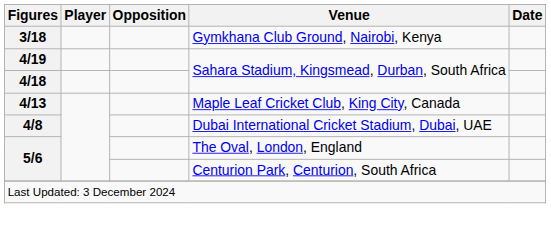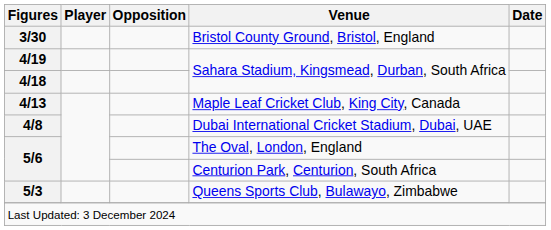+ row: 3/30 | Bristol County Ground, Bristol, England
- row: 3/18 | Gymkhana Club Ground, Nairobi, Kenya
+ row: 5/3 | Queens Sports Club, Bulawayo, Zimbabwe
